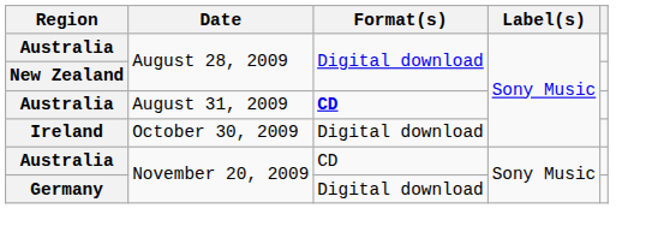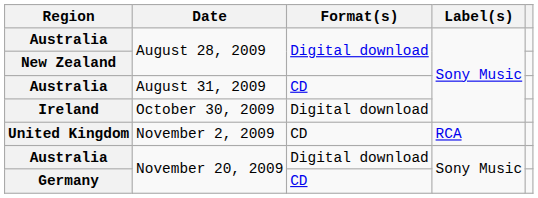Australia / August 31, 2009 | Format(s): bold -> normal
+ row: United Kingdom | November 2, 2009 | CD | RCA
Australia / November 20, 2009 | Format(s): CD -> Digital download
Germany | Format(s): Digital download -> CD
